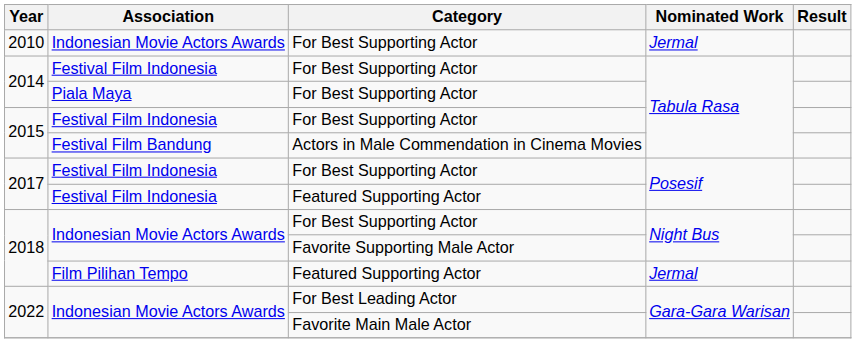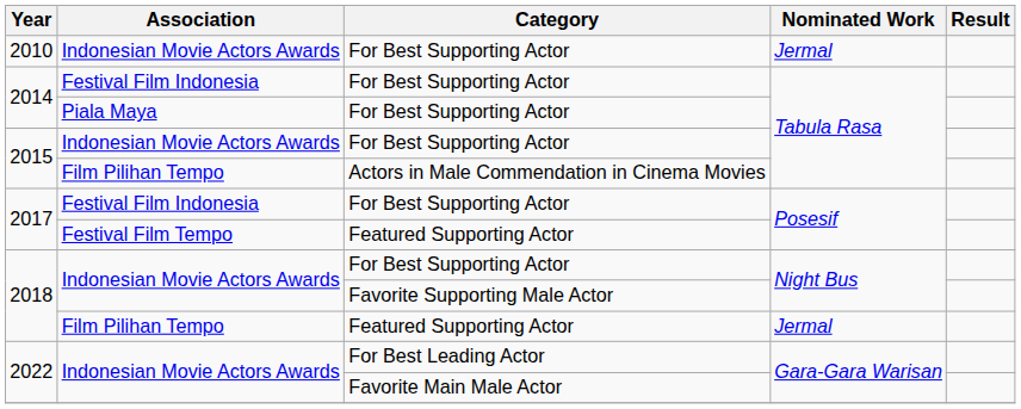2015 / For Best Supporting Actor | Association: Festival Film Indonesia -> Indonesian Movie Actors Awards
2015 / Actors in Male Commendation in Cinema Movies | Association: Festival Film Bandung -> Film Pilihan Tempo
2017 / Featured Supporting Actor | Association: Festival Film Indonesia -> Festival Film Tempo
